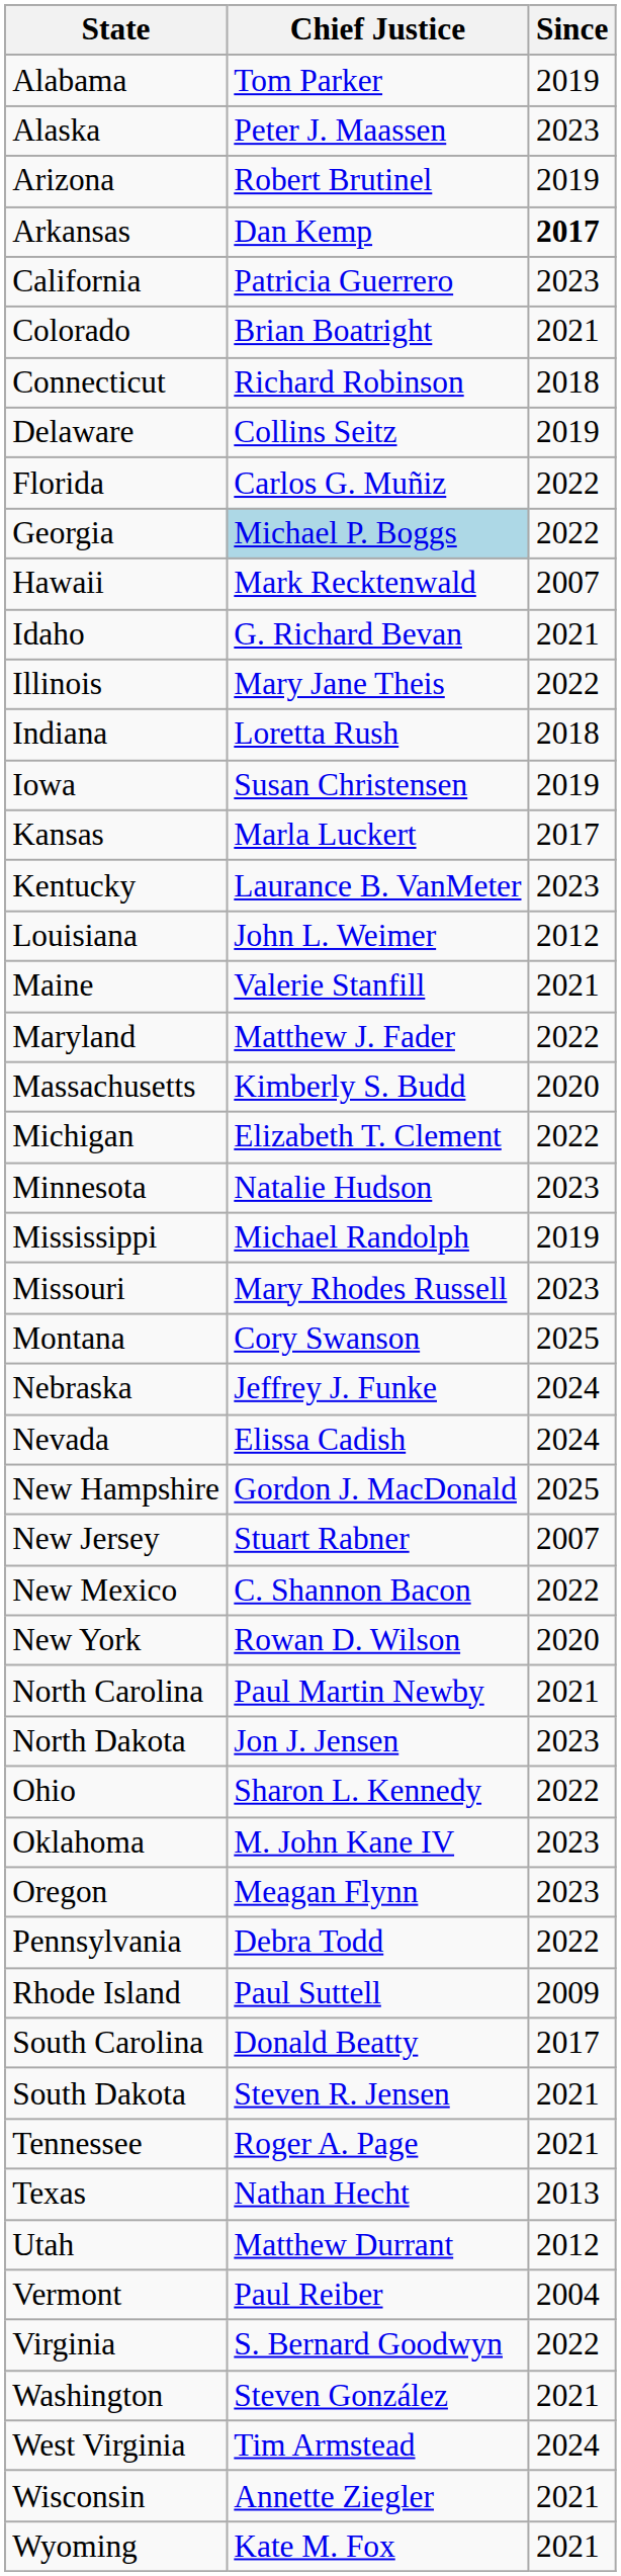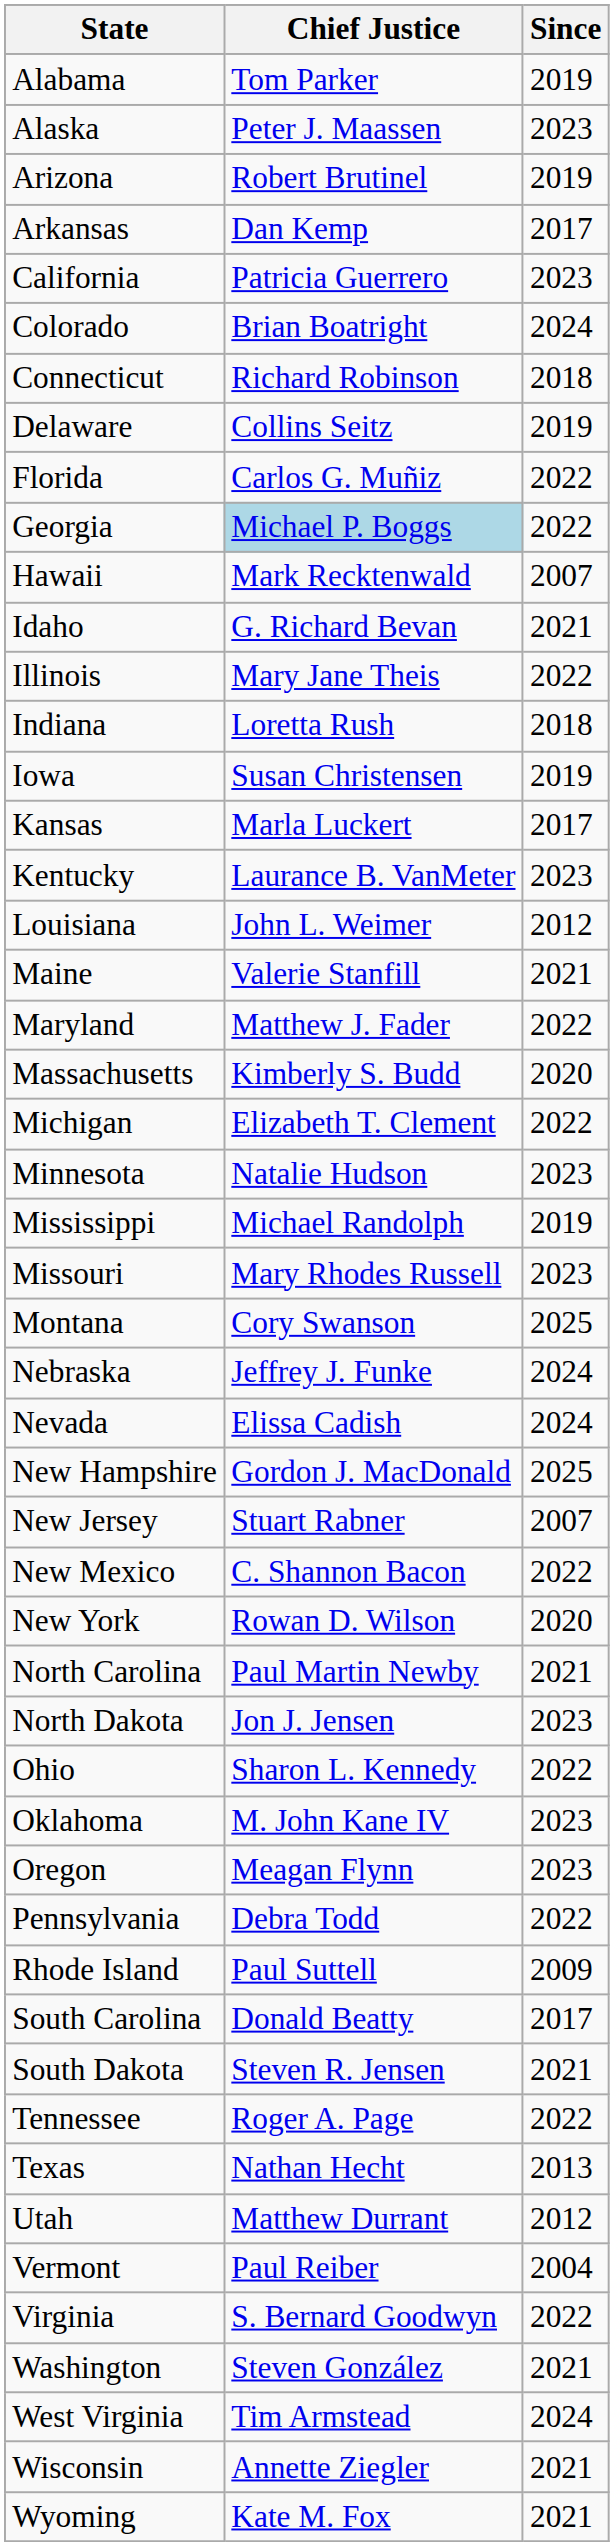Arkansas | Since: bold -> normal
Colorado | Since: 2021 -> 2024
Tennessee | Since: 2021 -> 2022
